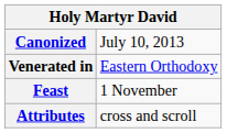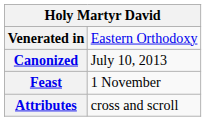rows swapped: Venerated in <-> Canonized
